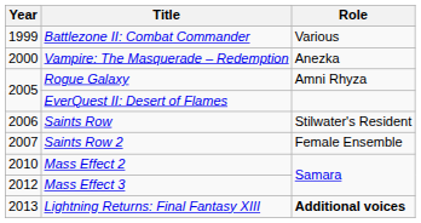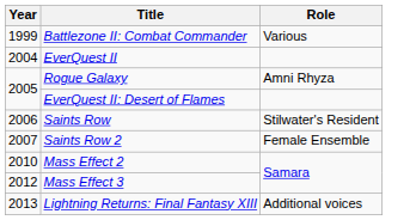- row: 2000 | Vampire: The Masquerade – Redemption | Anezka
+ row: 2004 | EverQuest II
Lightning Returns: Final Fantasy XIII | Role: bold -> normal
